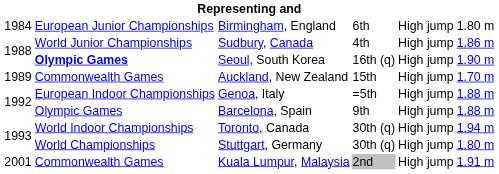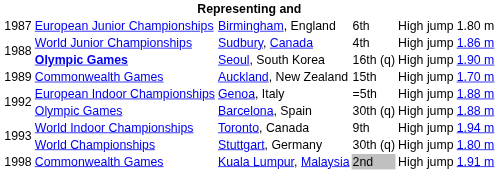Birmingham, England | column 1: 1984 -> 1987
Barcelona, Spain | column 4: 9th -> 30th (q)
Toronto, Canada | column 4: 30th (q) -> 9th
Kuala Lumpur, Malaysia | column 1: 2001 -> 1998
